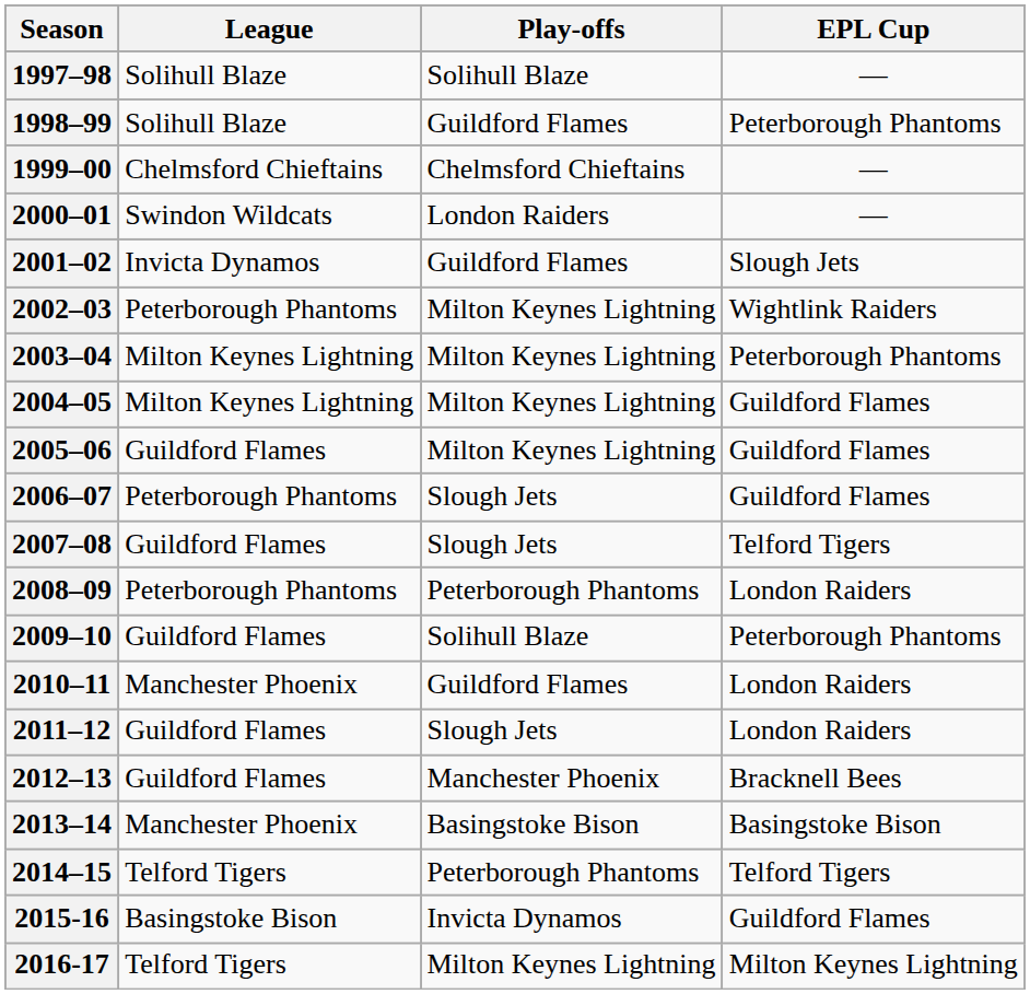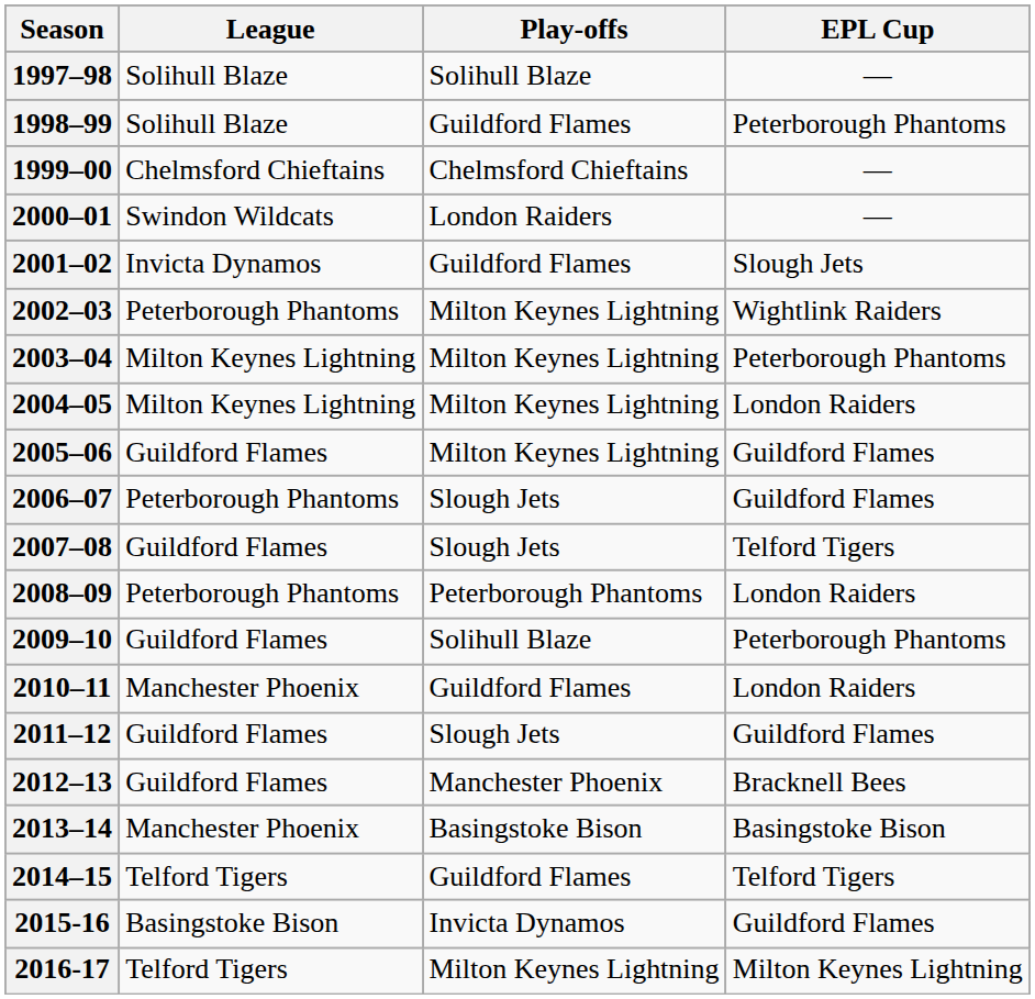2004–05 | EPL Cup: Guildford Flames -> London Raiders
2011–12 | EPL Cup: London Raiders -> Guildford Flames
2014–15 | Play-offs: Peterborough Phantoms -> Guildford Flames
